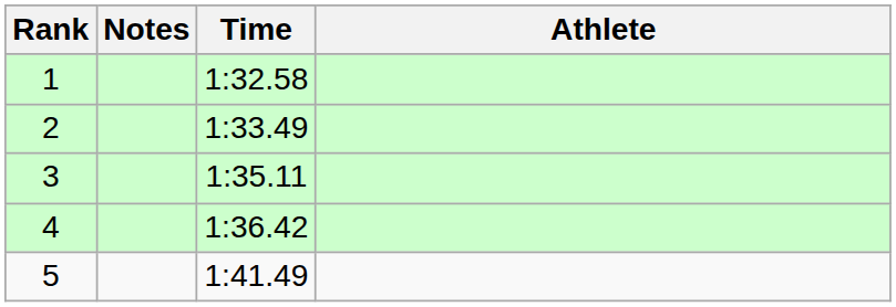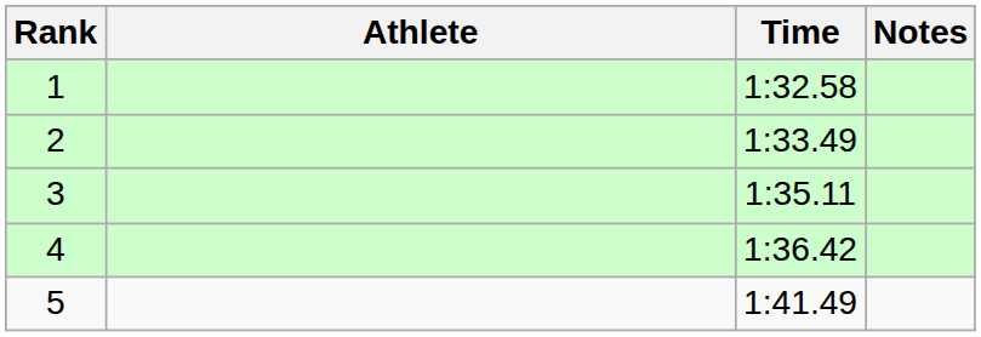columns swapped: Athlete <-> Notes
